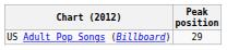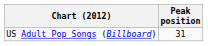US Adult Pop Songs (Billboard) | Peak position: 29 -> 31
